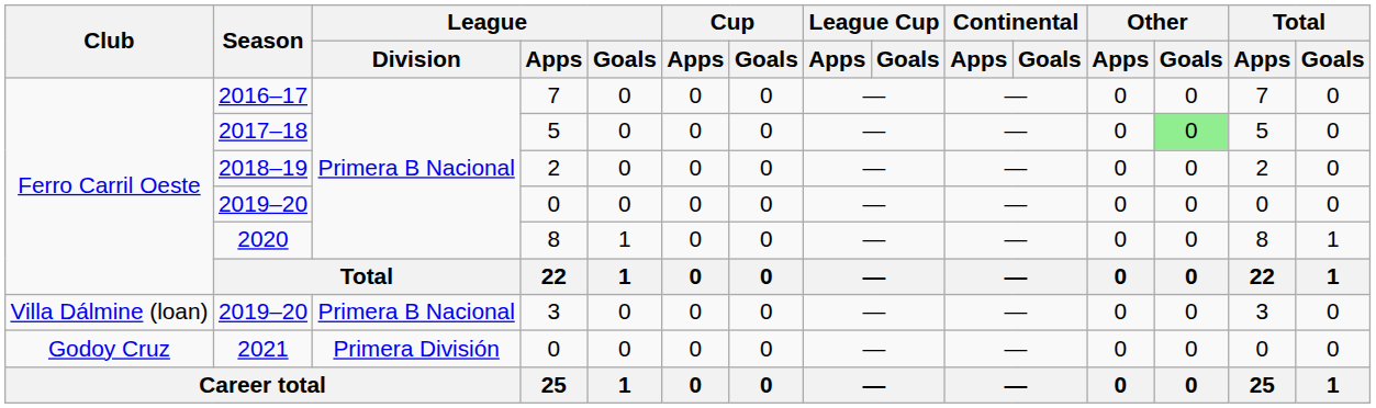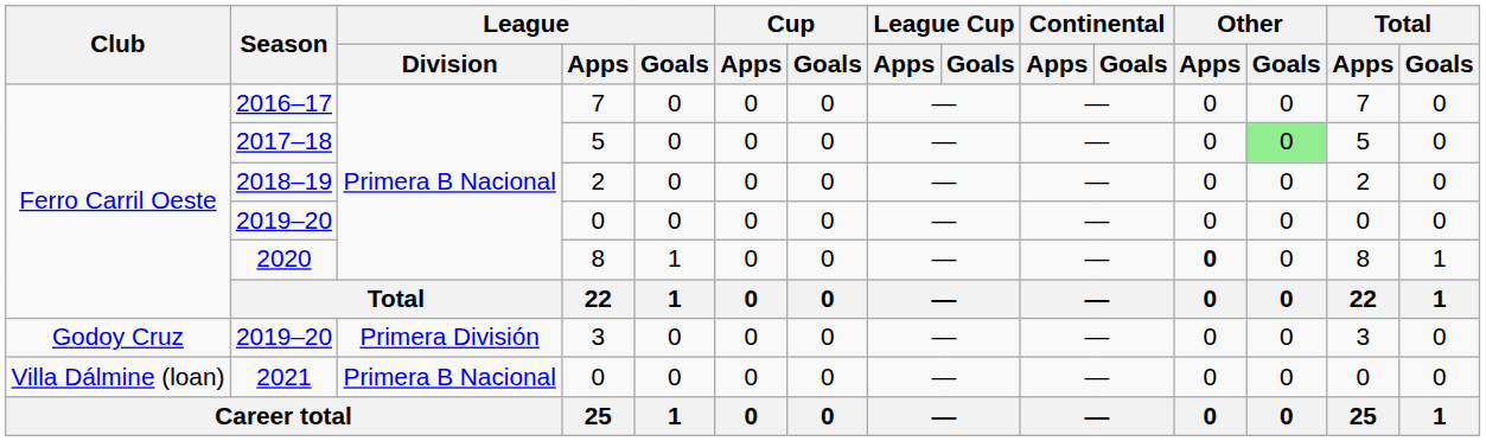2020 | Other / Apps: normal -> bold
2019–20 / 3 | Club: Villa Dálmine (loan) -> Godoy Cruz
2019–20 / 3 | League / Division: Primera B Nacional -> Primera División
2021 | Club: Godoy Cruz -> Villa Dálmine (loan)
2021 | League / Division: Primera División -> Primera B Nacional
